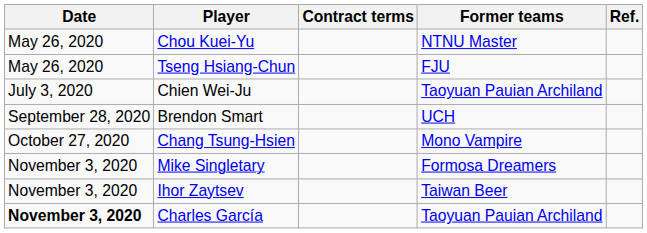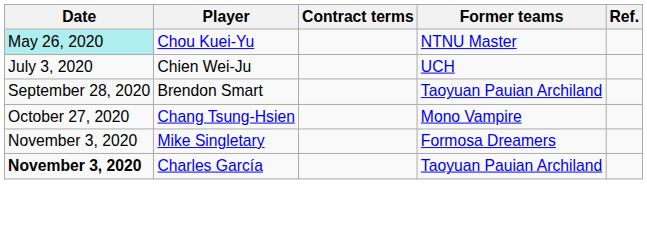Chou Kuei-Yu | Date: no background -> paleturquoise background
- row: May 26, 2020 | Tseng Hsiang-Chun | FJU
Chien Wei-Ju | Former teams: Taoyuan Pauian Archiland -> UCH
Brendon Smart | Former teams: UCH -> Taoyuan Pauian Archiland
- row: November 3, 2020 | Ihor Zaytsev | Taiwan Beer
